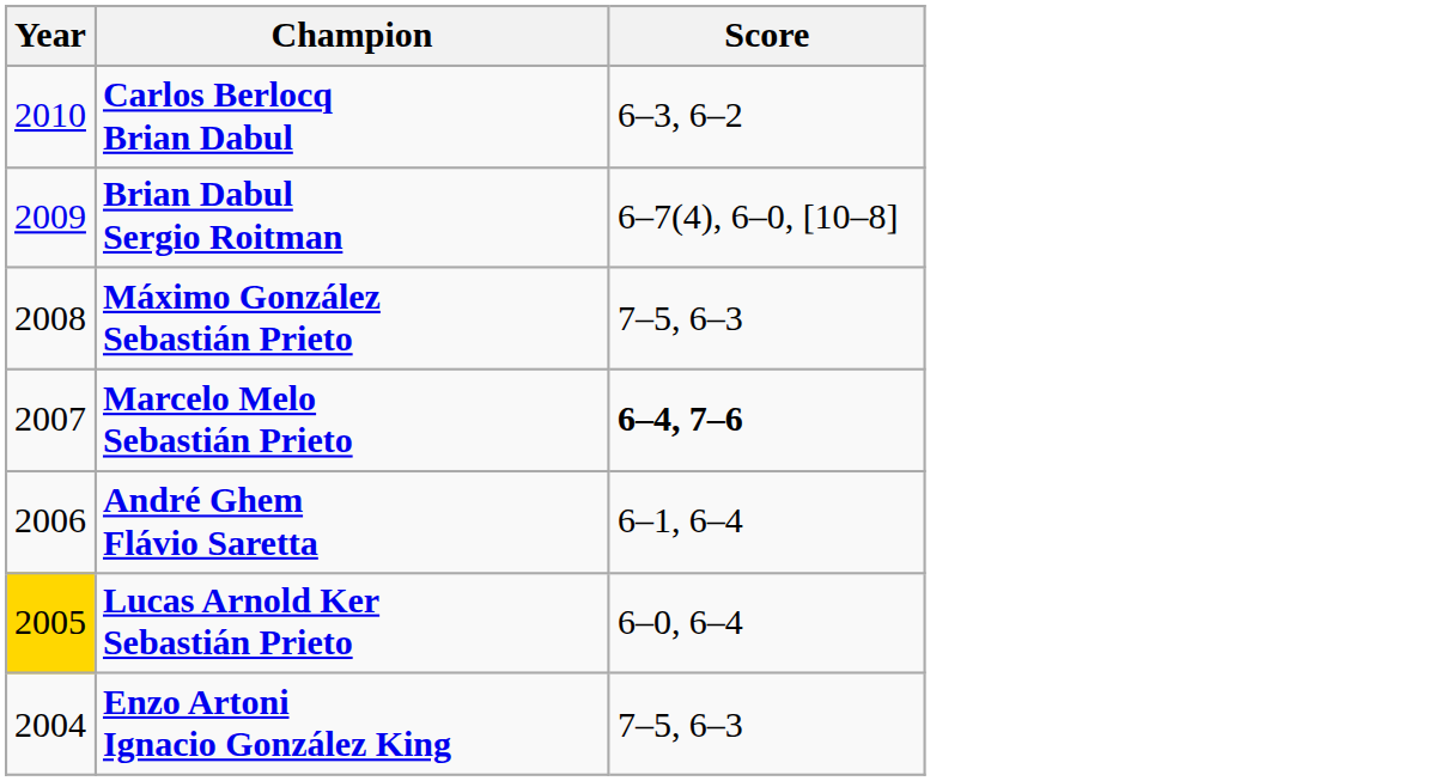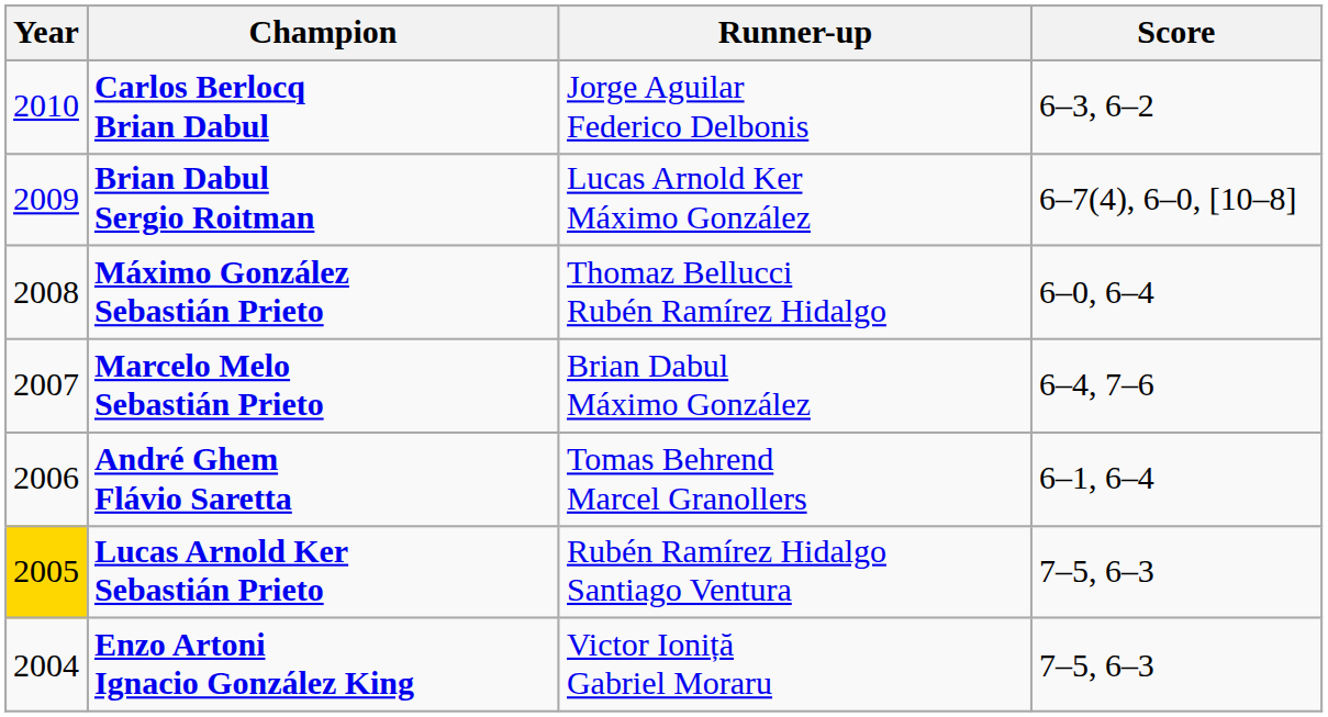+ column: Runner-up | Jorge Aguilar Federico Delbonis | Lucas Arnold Ker Máximo González | Thomaz Bellucci Rubén Ramírez Hidalgo | Brian Dabul Máximo González | Tomas Behrend Marcel Granollers | Rubén Ramírez Hidalgo Santiago Ventura | Victor Ioniță Gabriel Moraru
Máximo González Sebastián Prieto | Score: 7–5, 6–3 -> 6–0, 6–4
Marcelo Melo Sebastián Prieto | Score: bold -> normal
Lucas Arnold Ker Sebastián Prieto | Score: 6–0, 6–4 -> 7–5, 6–3
